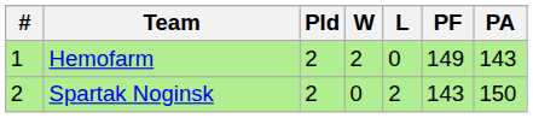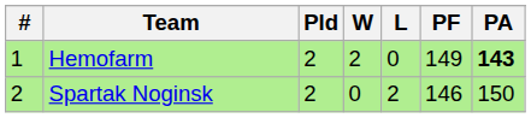Hemofarm | PA: normal -> bold
Spartak Noginsk | PF: 143 -> 146
